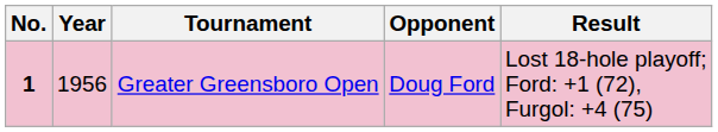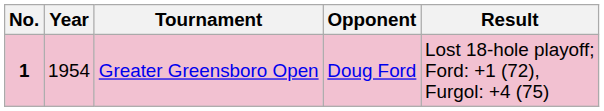Greater Greensboro Open | Year: 1956 -> 1954
